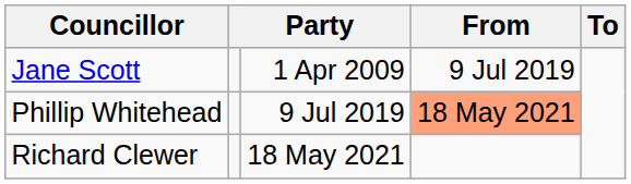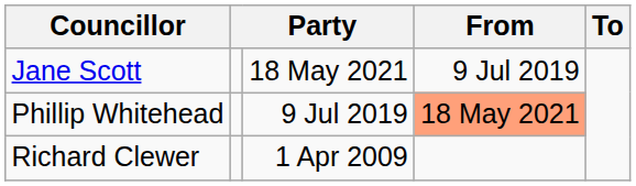Jane Scott | column 3: 1 Apr 2009 -> 18 May 2021
Richard Clewer | column 3: 18 May 2021 -> 1 Apr 2009
